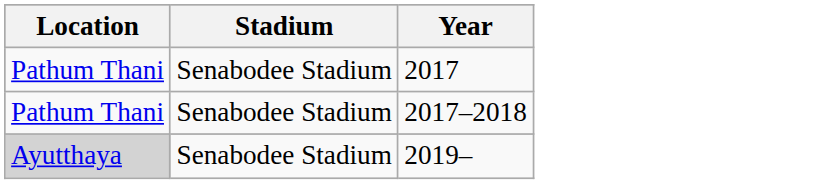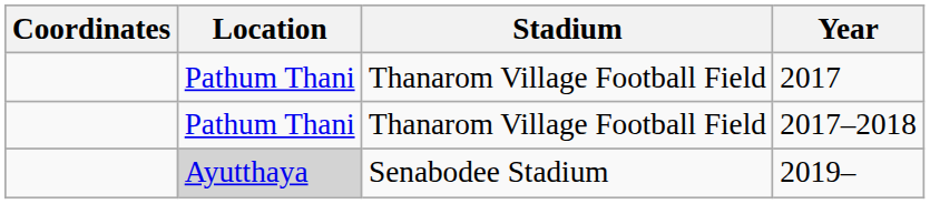+ column: Coordinates
2017 | Stadium: Senabodee Stadium -> Thanarom Village Football Field
2017–2018 | Stadium: Senabodee Stadium -> Thanarom Village Football Field
